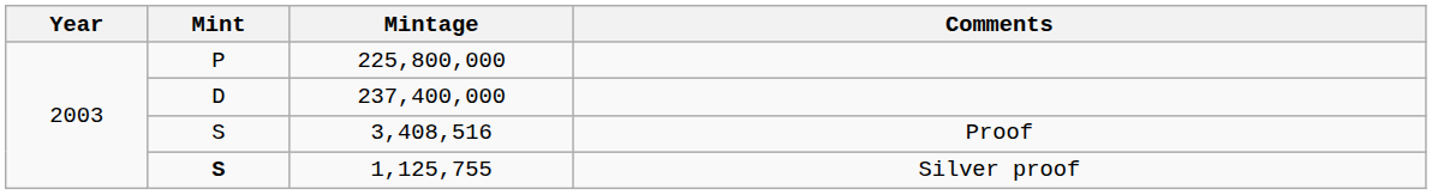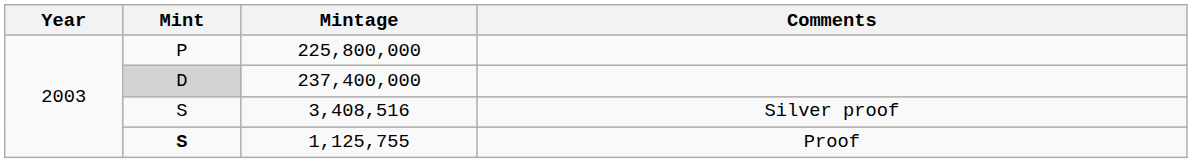237,400,000 | Mint: no background -> lightgrey background
3,408,516 | Comments: Proof -> Silver proof
1,125,755 | Comments: Silver proof -> Proof
